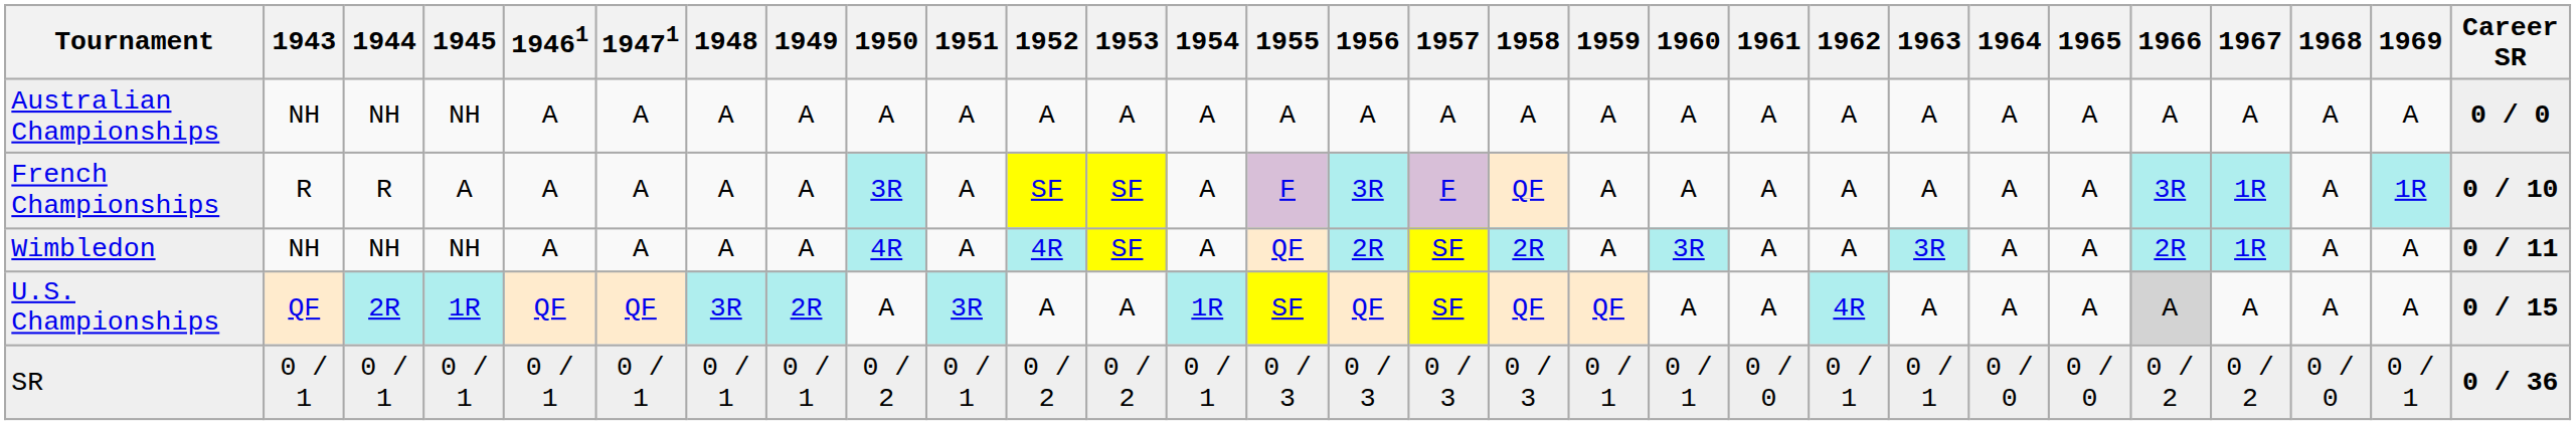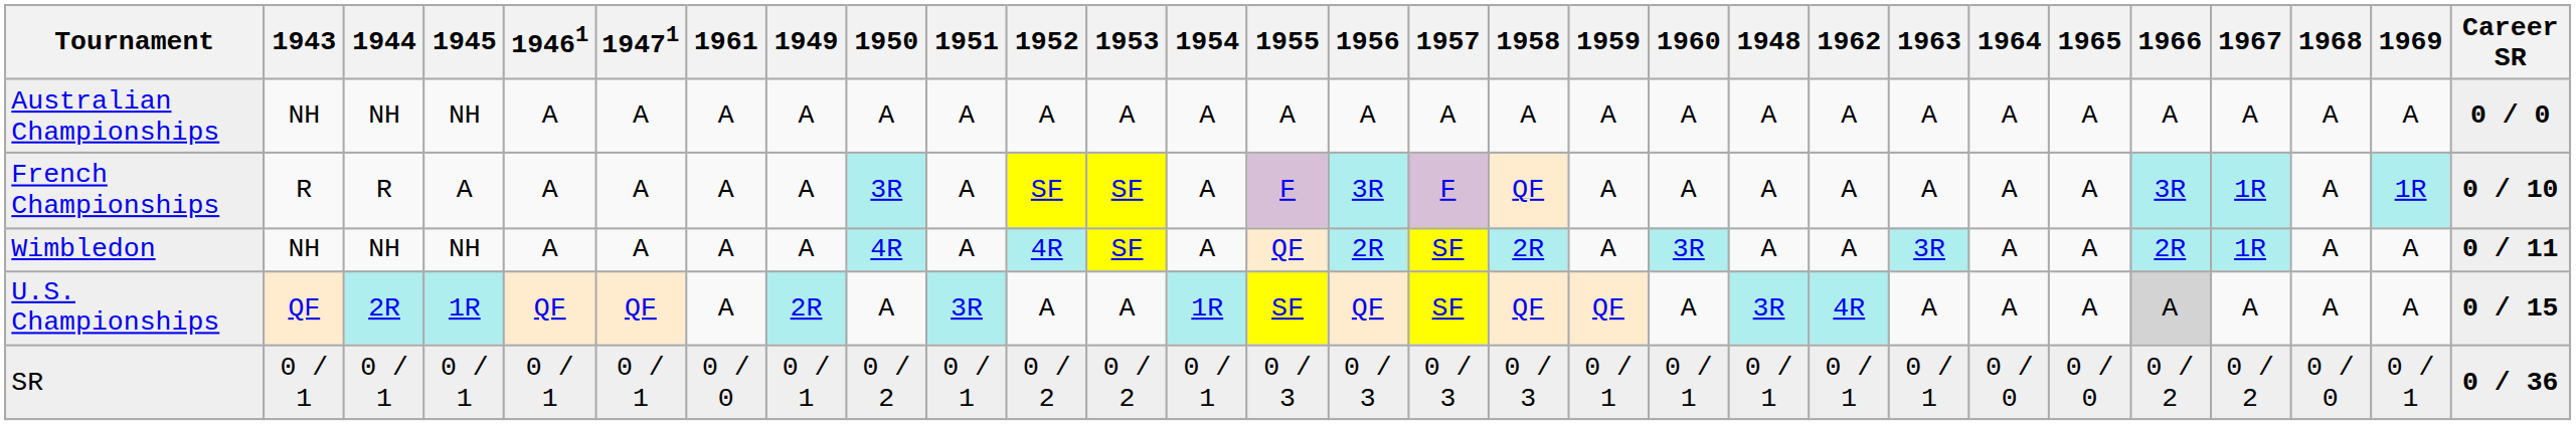columns swapped: 1948 <-> 1961
